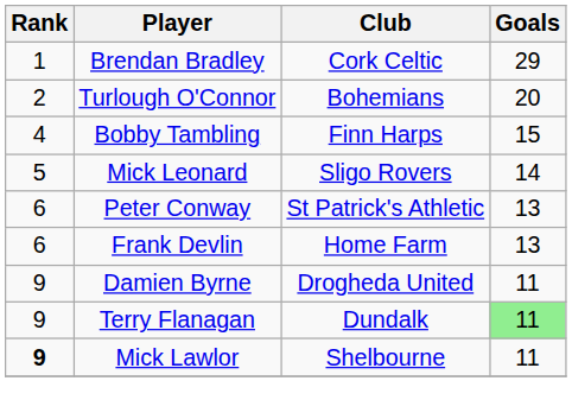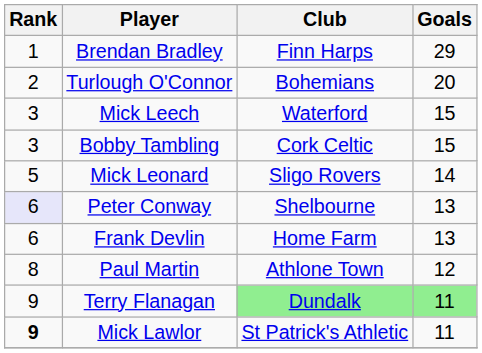Brendan Bradley | Club: Cork Celtic -> Finn Harps
+ row: 3 | Mick Leech | Waterford | 15
Bobby Tambling | Rank: 4 -> 3
Bobby Tambling | Club: Finn Harps -> Cork Celtic
Peter Conway | Rank: no background -> lavender background
Peter Conway | Club: St Patrick's Athletic -> Shelbourne
+ row: 8 | Paul Martin | Athlone Town | 12
- row: 9 | Damien Byrne | Drogheda United | 11
Terry Flanagan | Club: no background -> lightgreen background
Mick Lawlor | Club: Shelbourne -> St Patrick's Athletic
